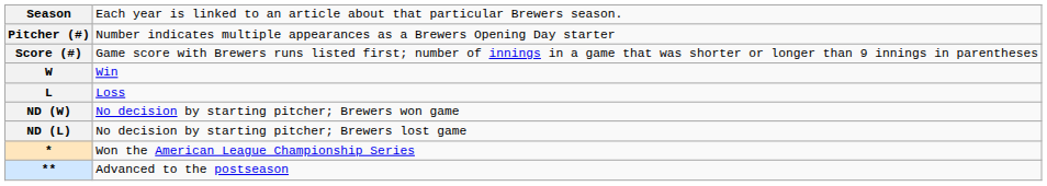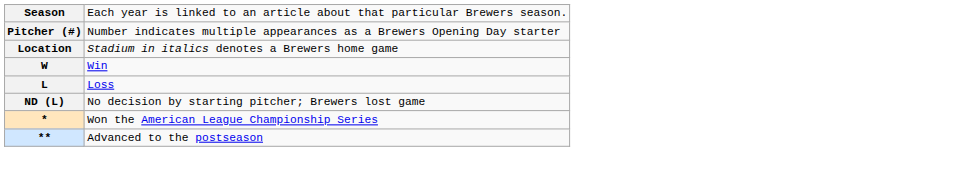- row: Score (#) | Game score with Brewers runs listed first; number of innings in a game that was shorter or longer than 9 innings in parentheses
+ row: Location | Stadium in italics denotes a Brewers home game
- row: ND (W) | No decision by starting pitcher; Brewers won game
